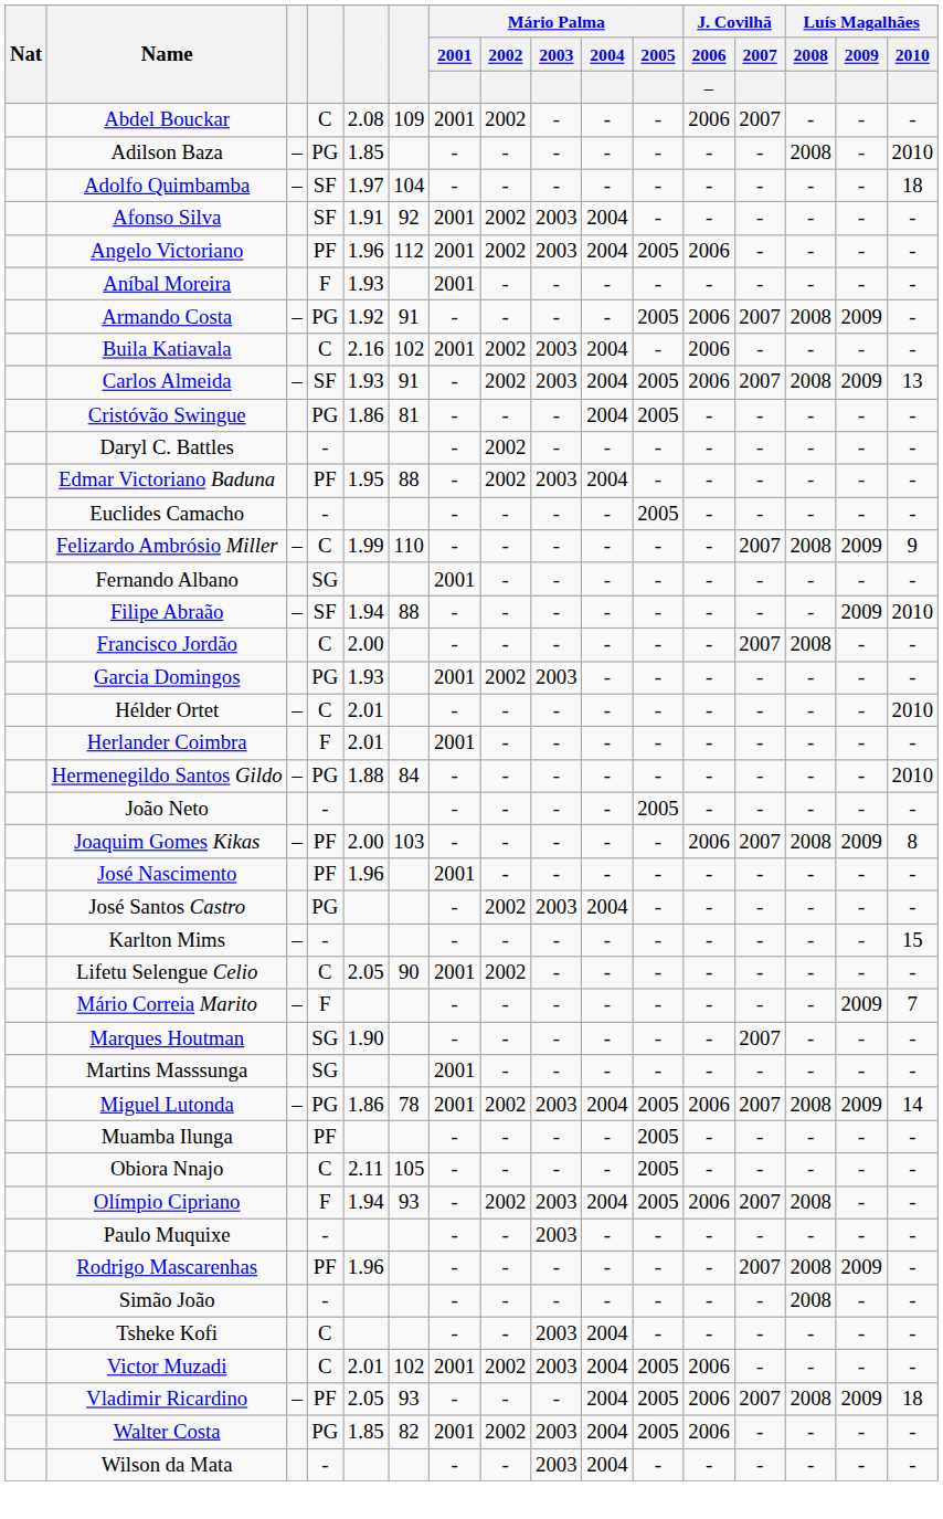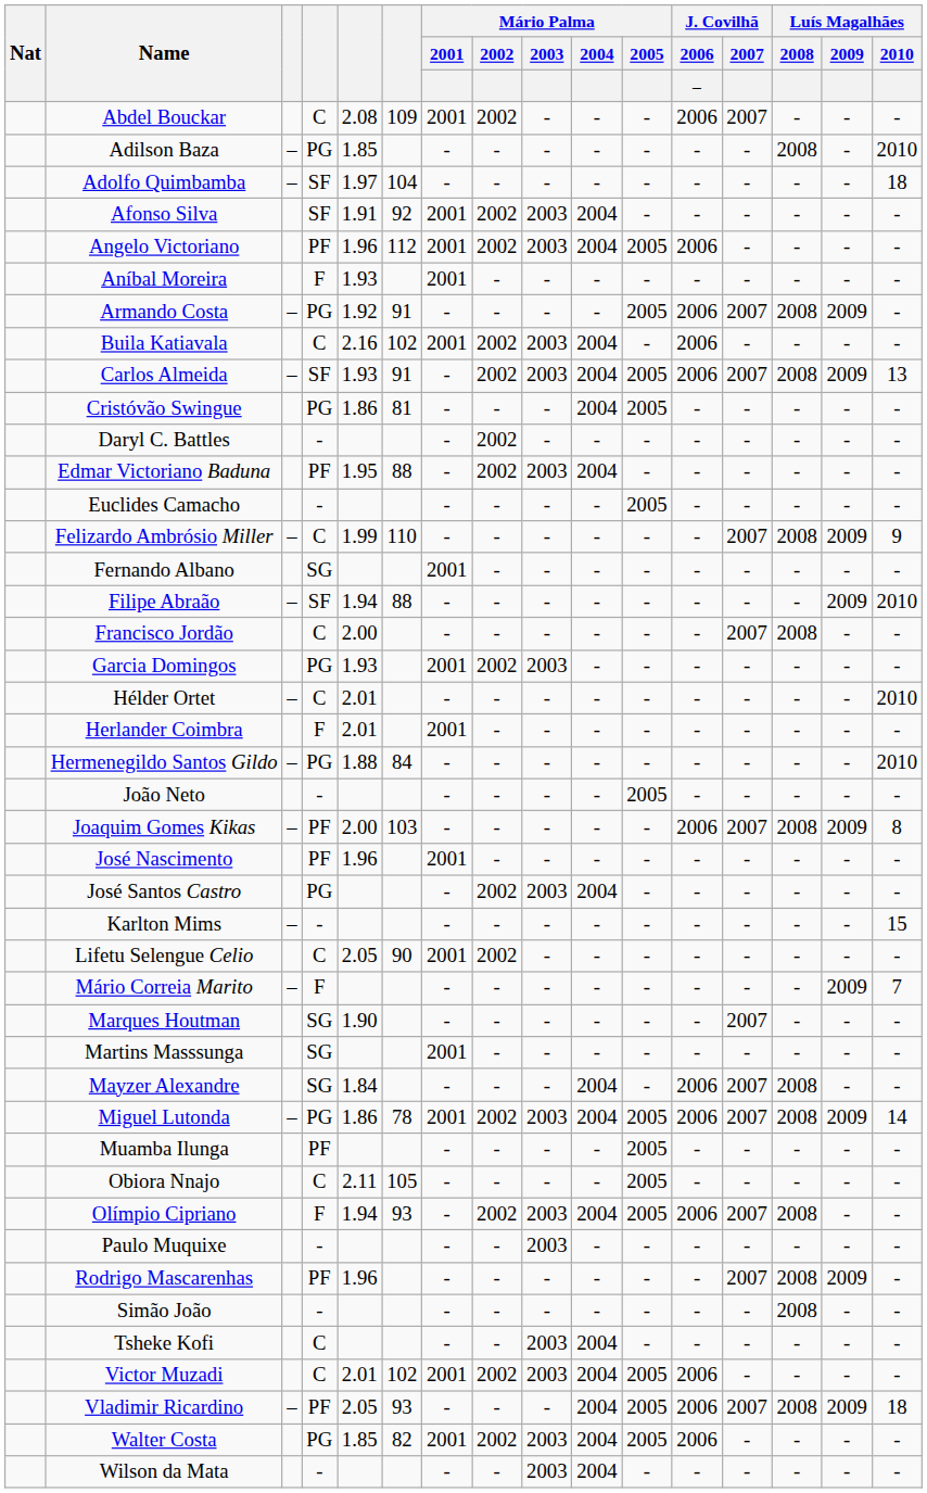+ row: Mayzer Alexandre | SG | 1.84 | - | - | - | 2004 | - | 2006 | 2007 | 2008 | - | -
